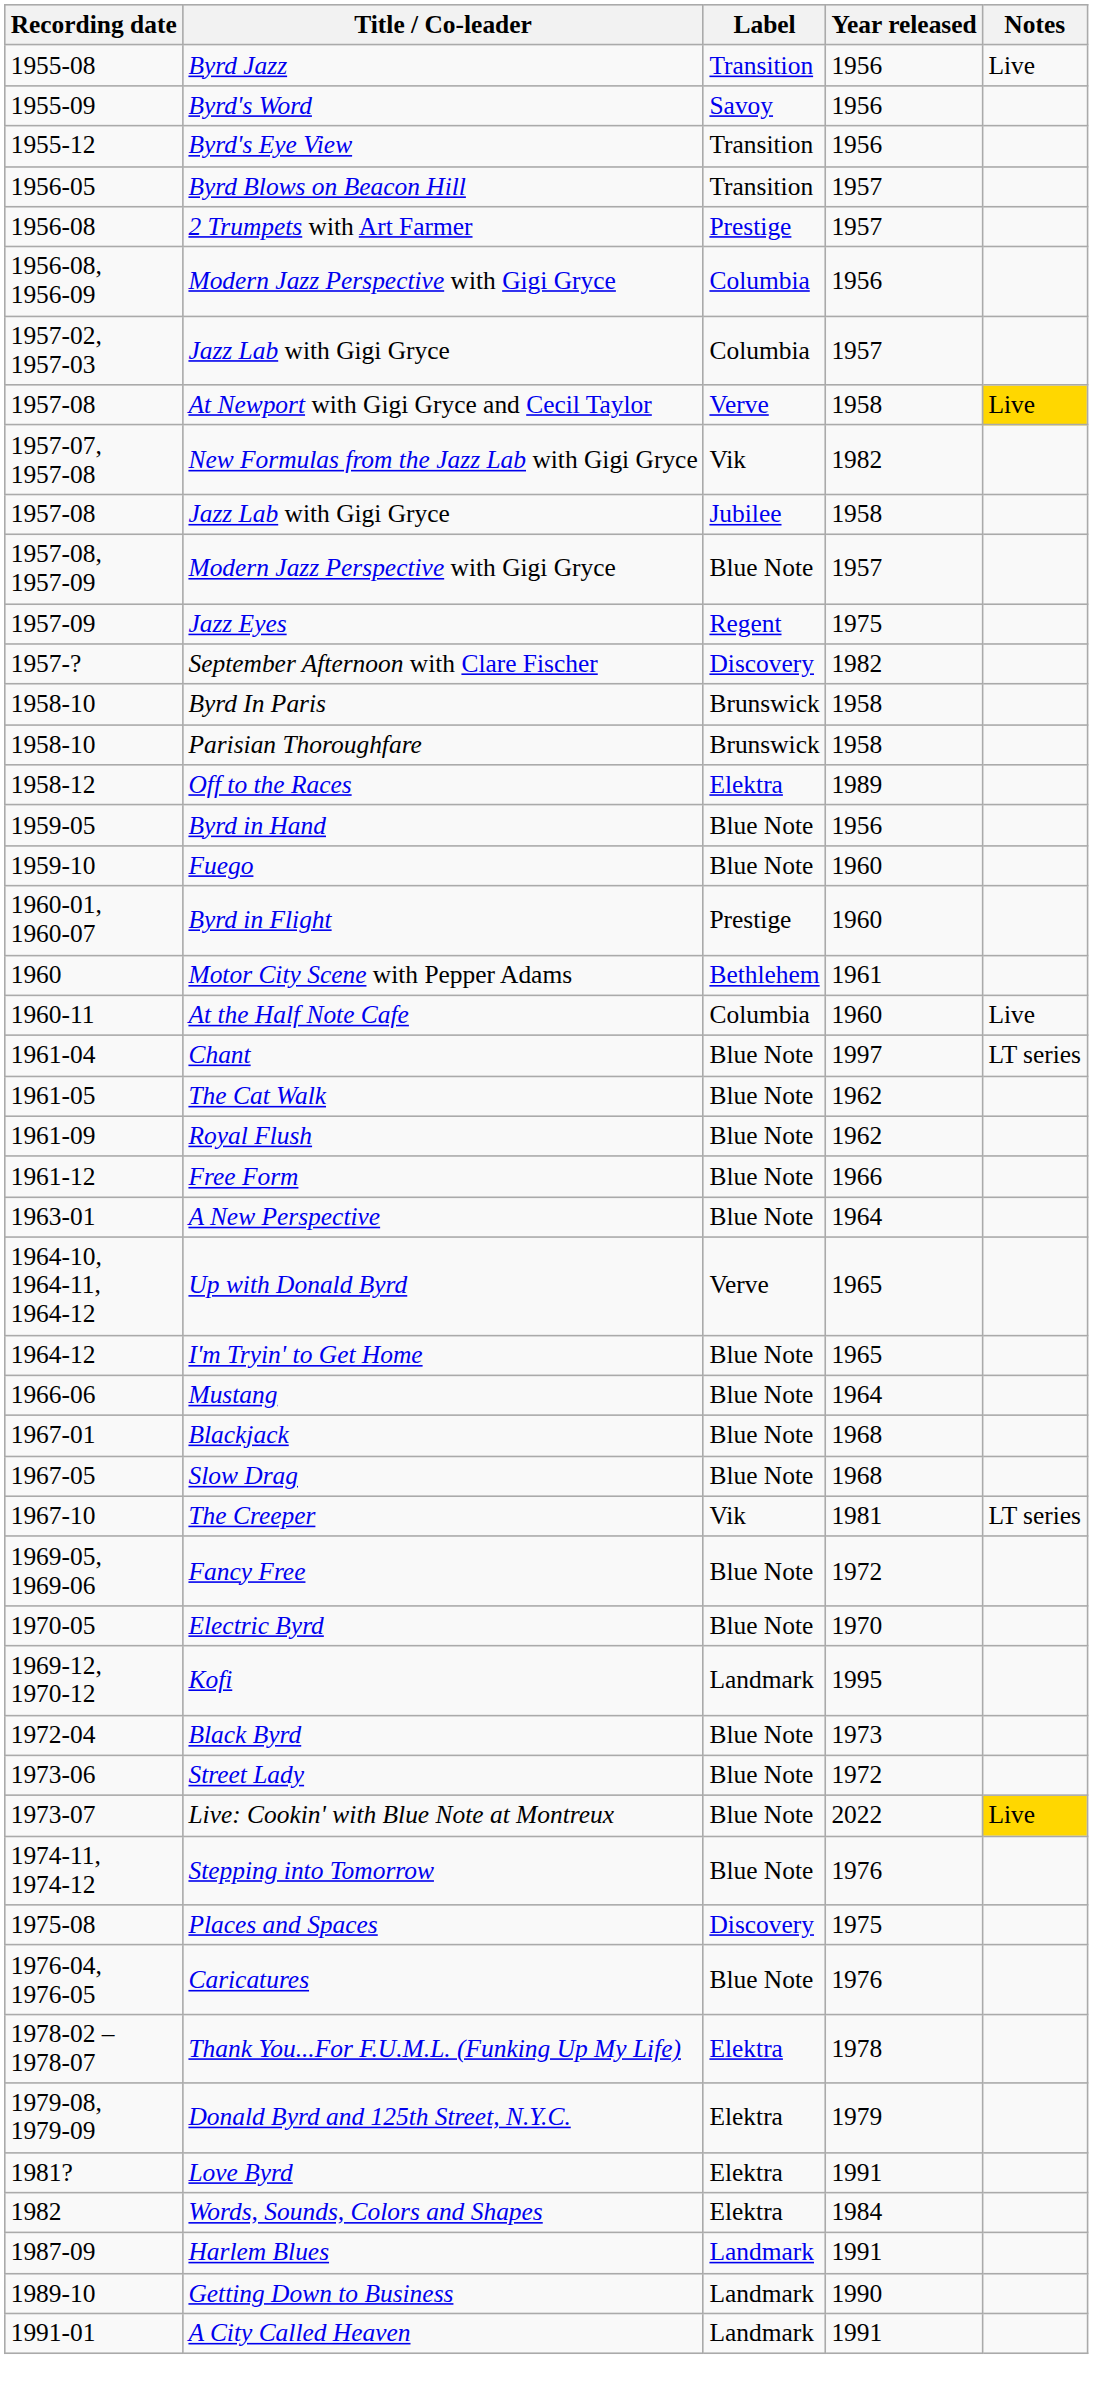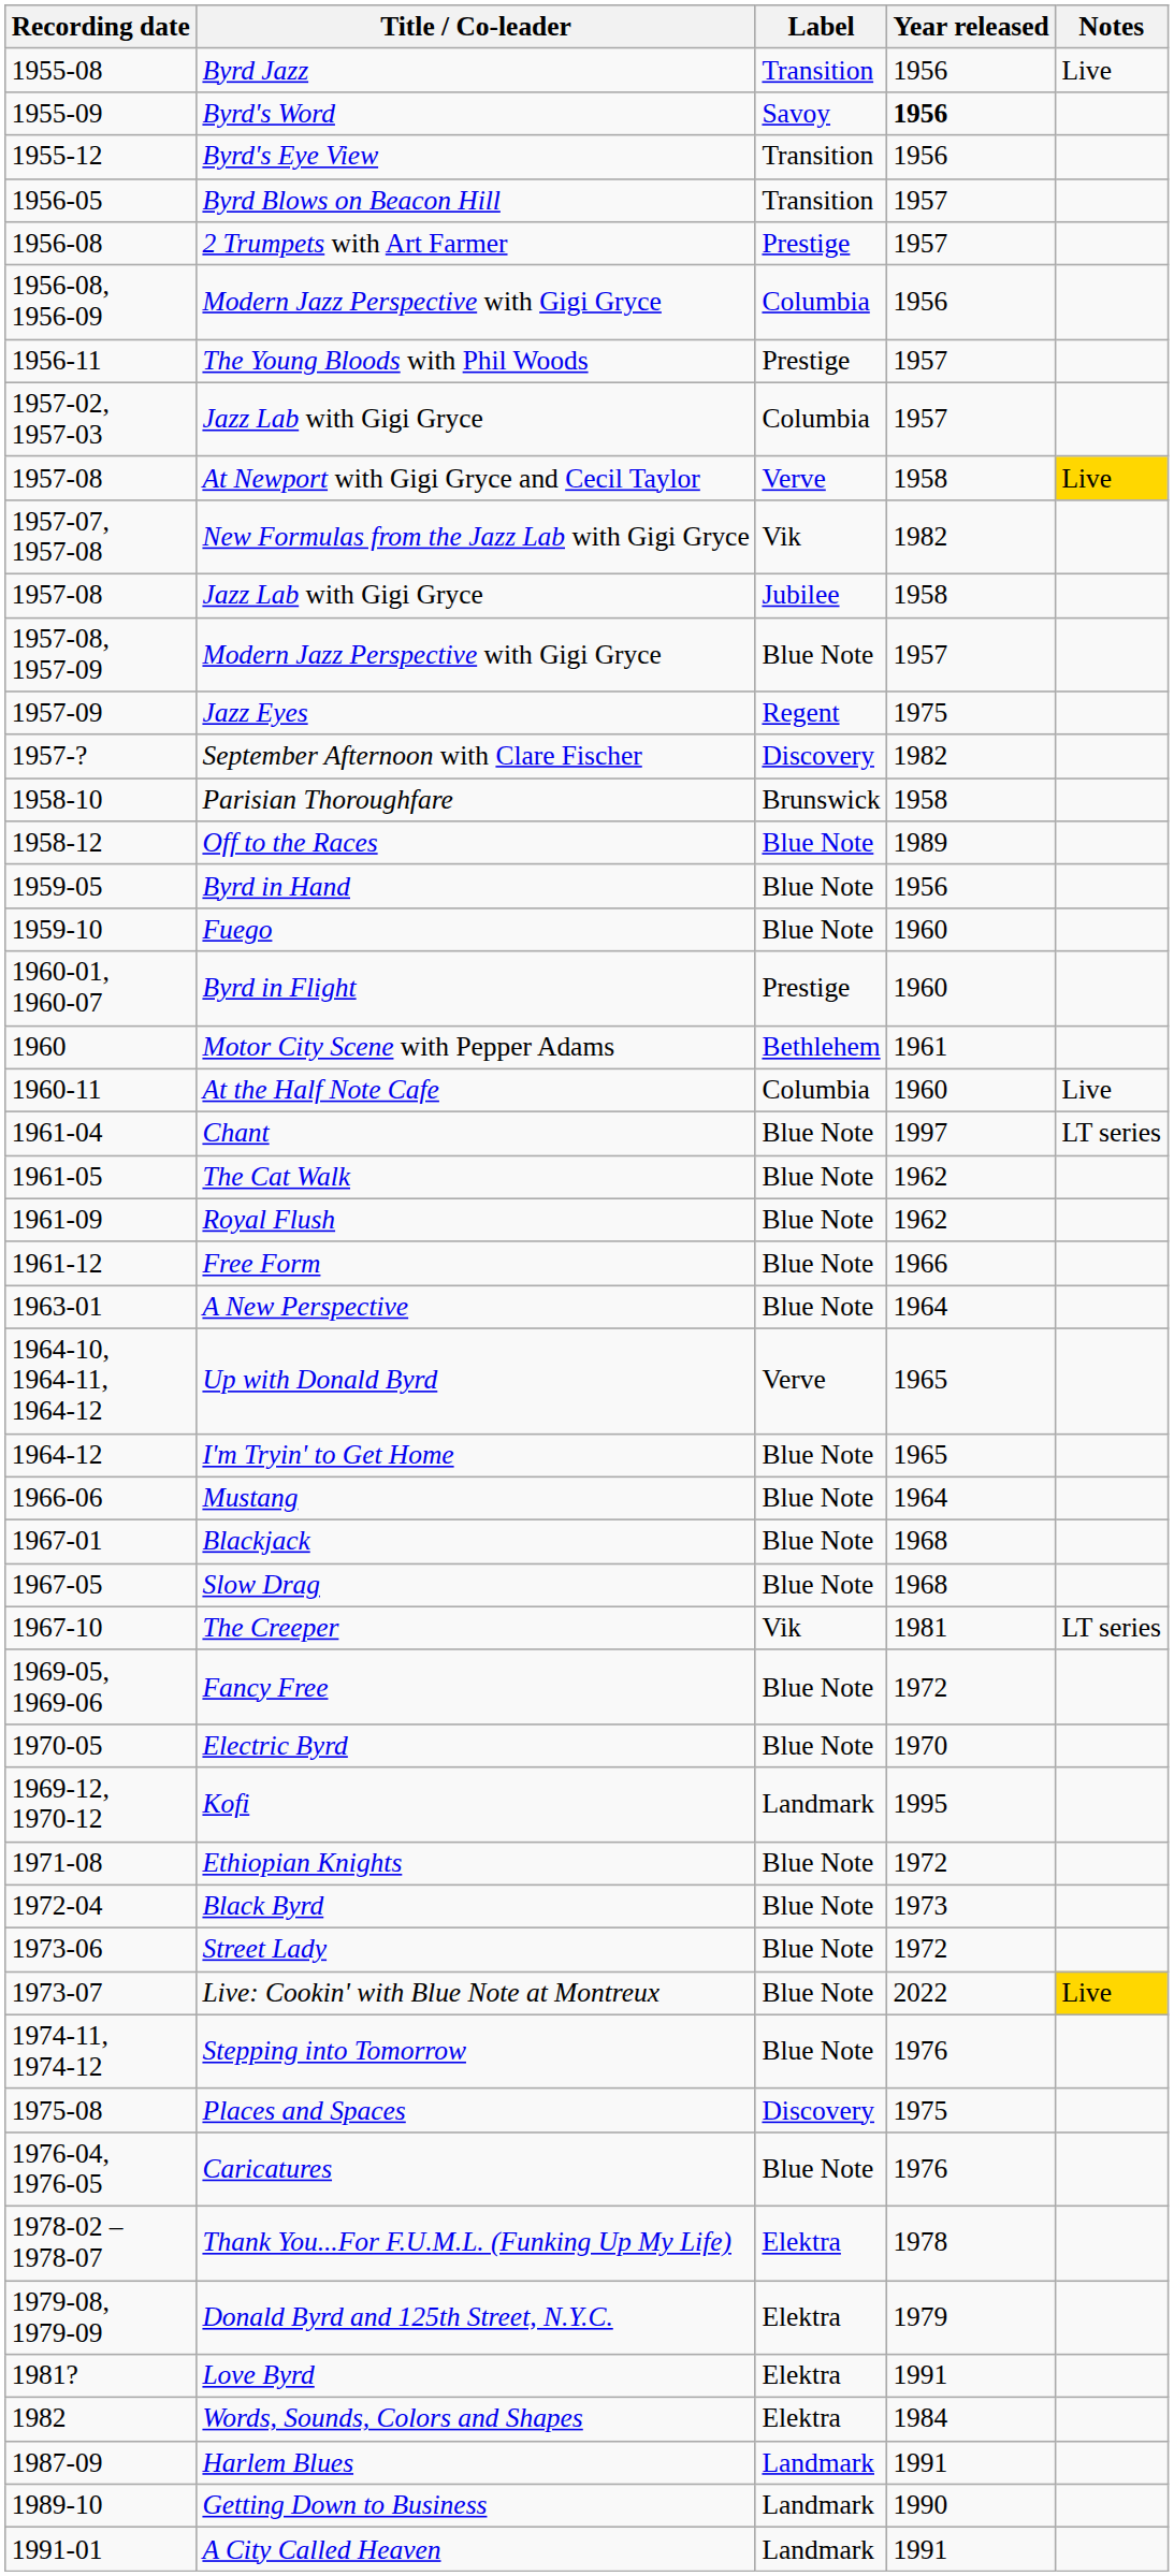Byrd's Word | Year released: normal -> bold
+ row: 1956-11 | The Young Bloods with Phil Woods | Prestige | 1957
- row: 1958-10 | Byrd In Paris | Brunswick | 1958
Off to the Races | Label: Elektra -> Blue Note
+ row: 1971-08 | Ethiopian Knights | Blue Note | 1972
